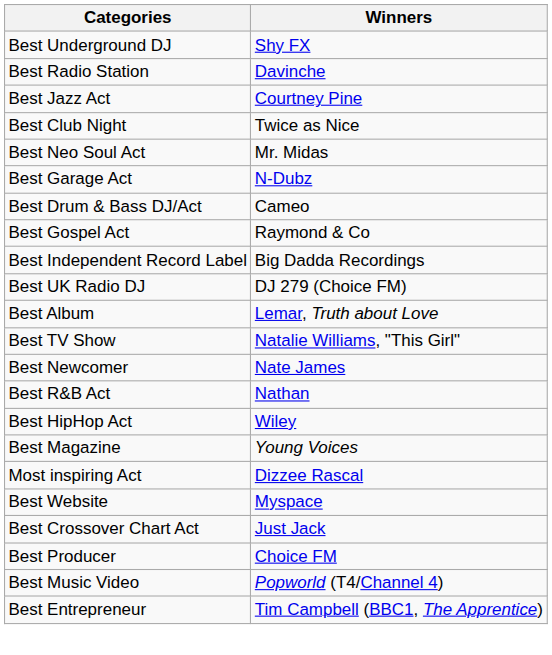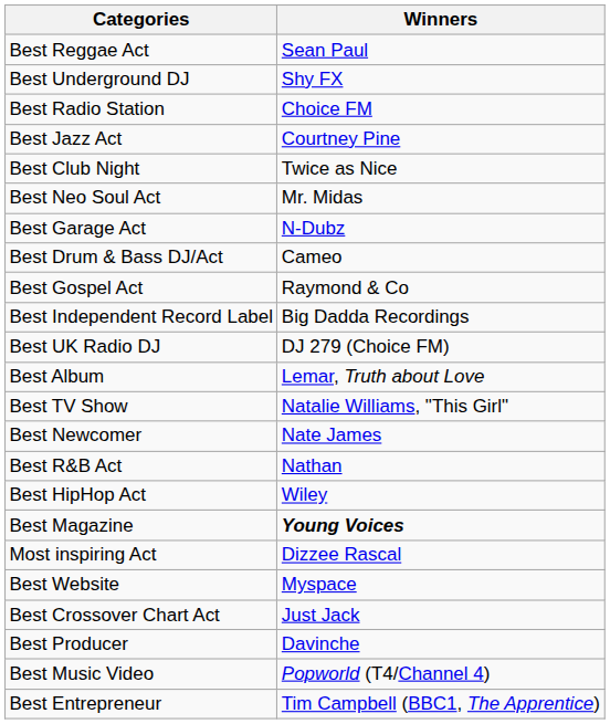+ row: Best Reggae Act | Sean Paul
Best Radio Station | Winners: Davinche -> Choice FM
Best Magazine | Winners: normal -> bold
Best Producer | Winners: Choice FM -> Davinche
